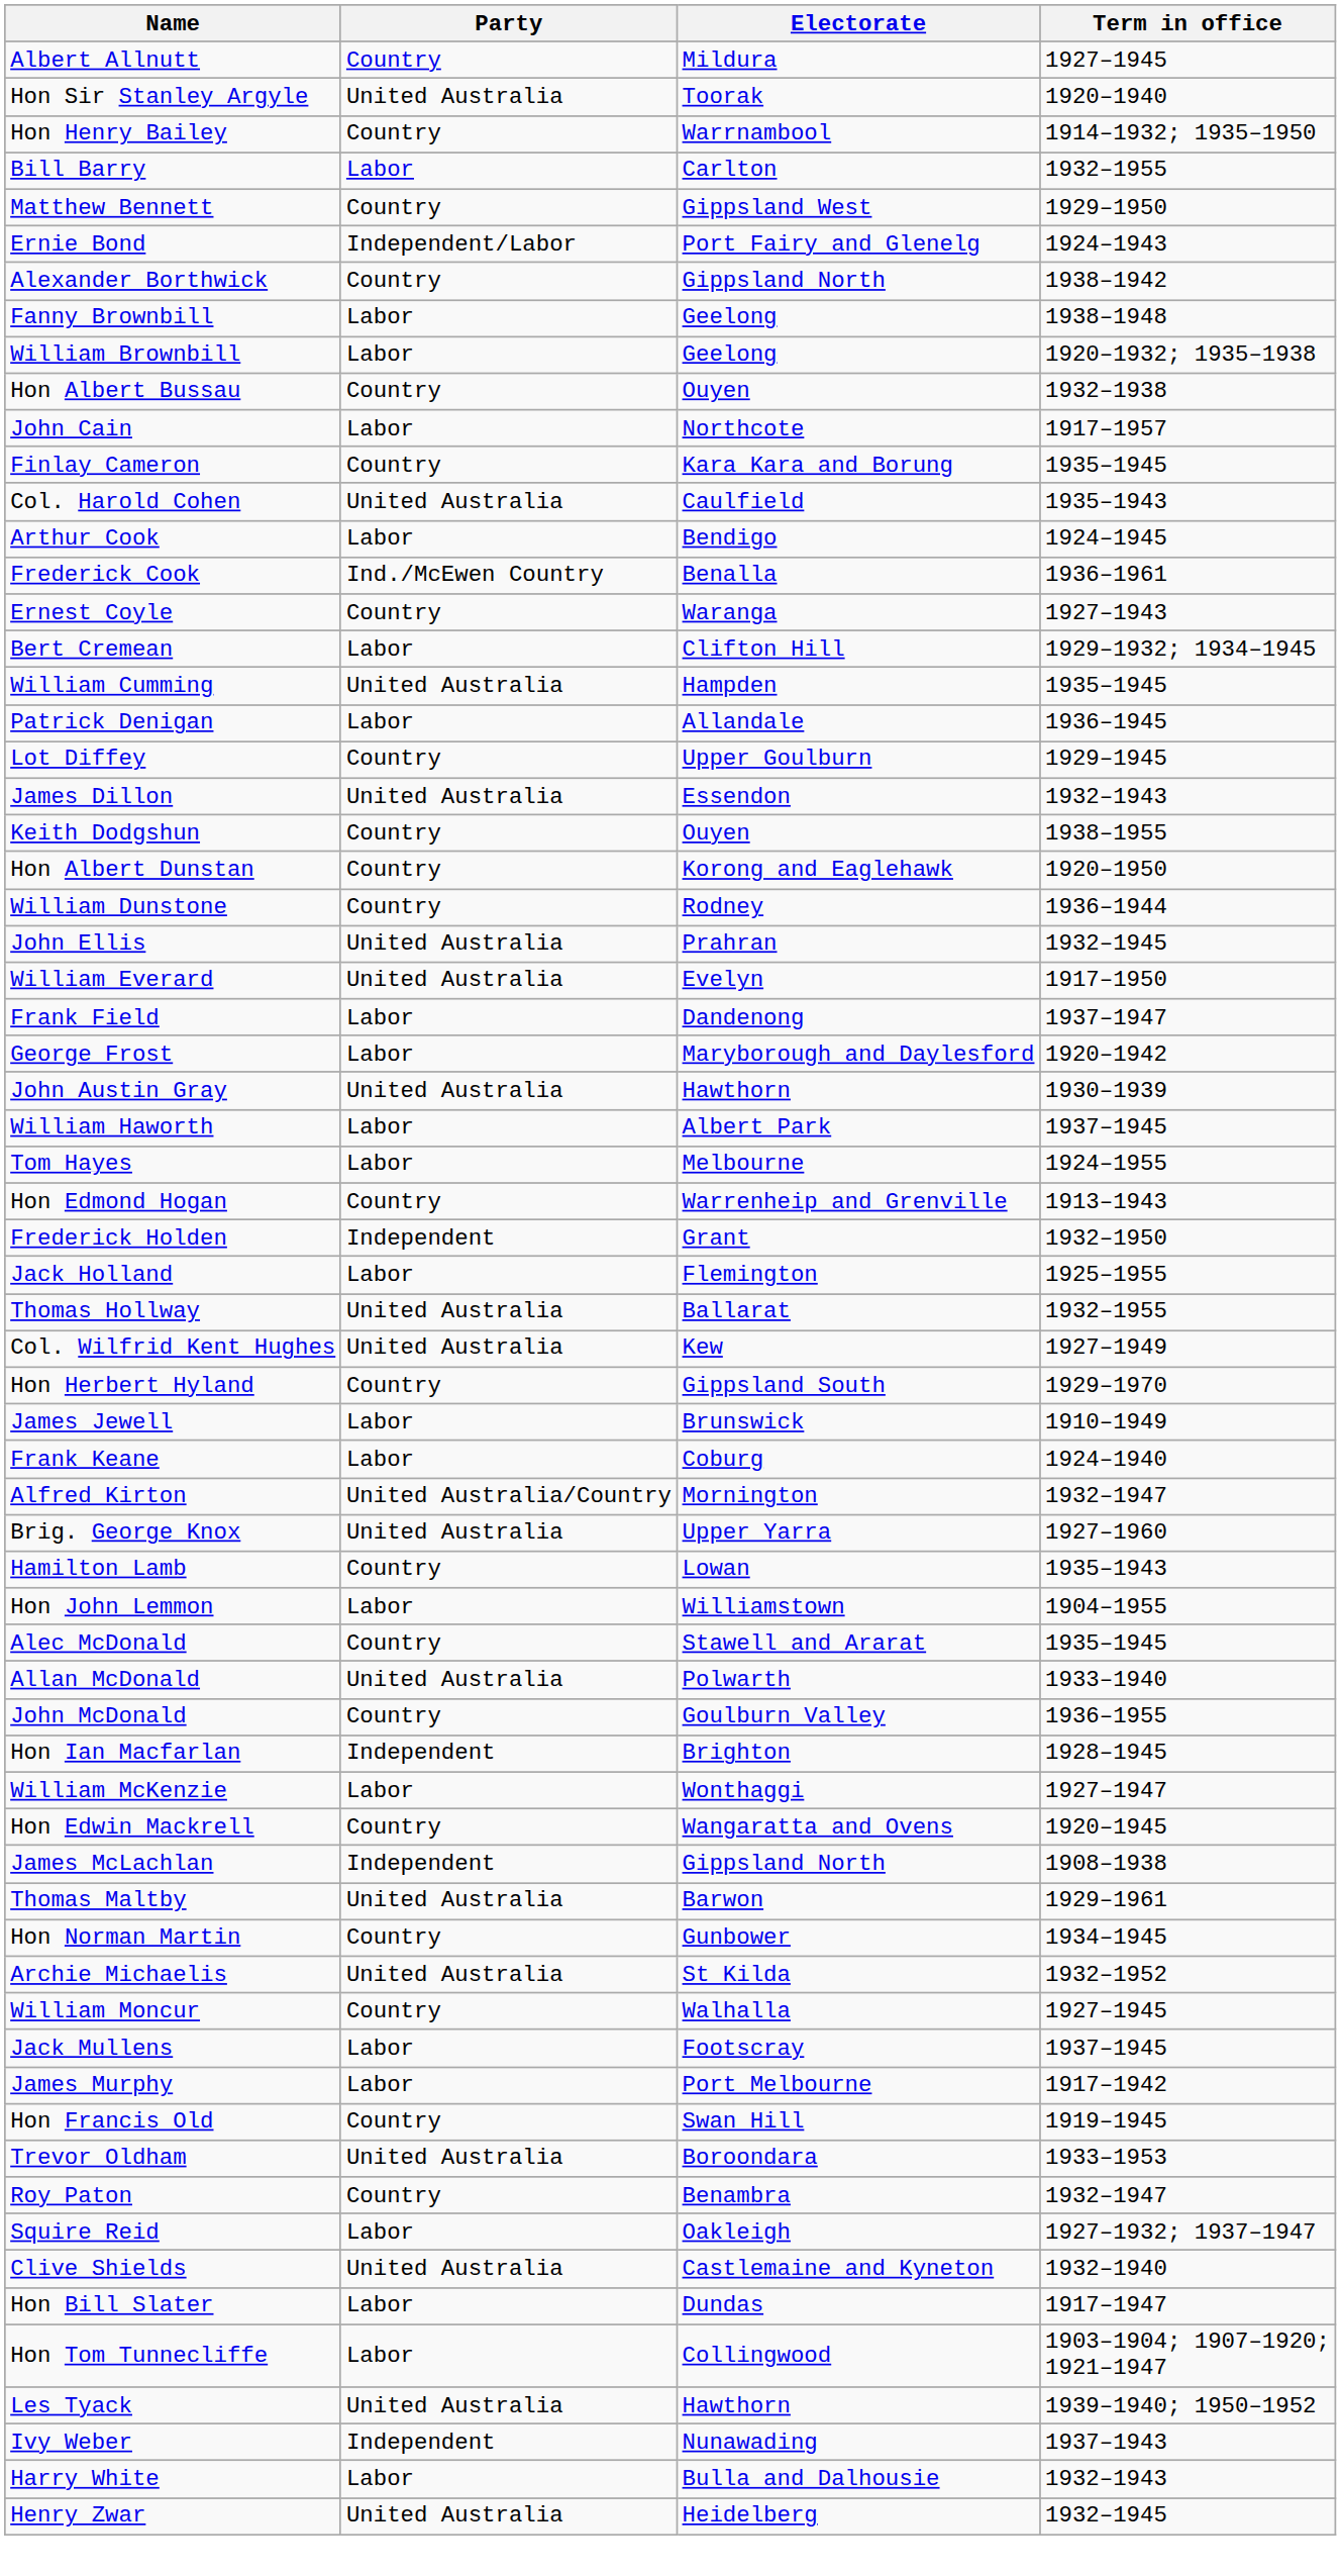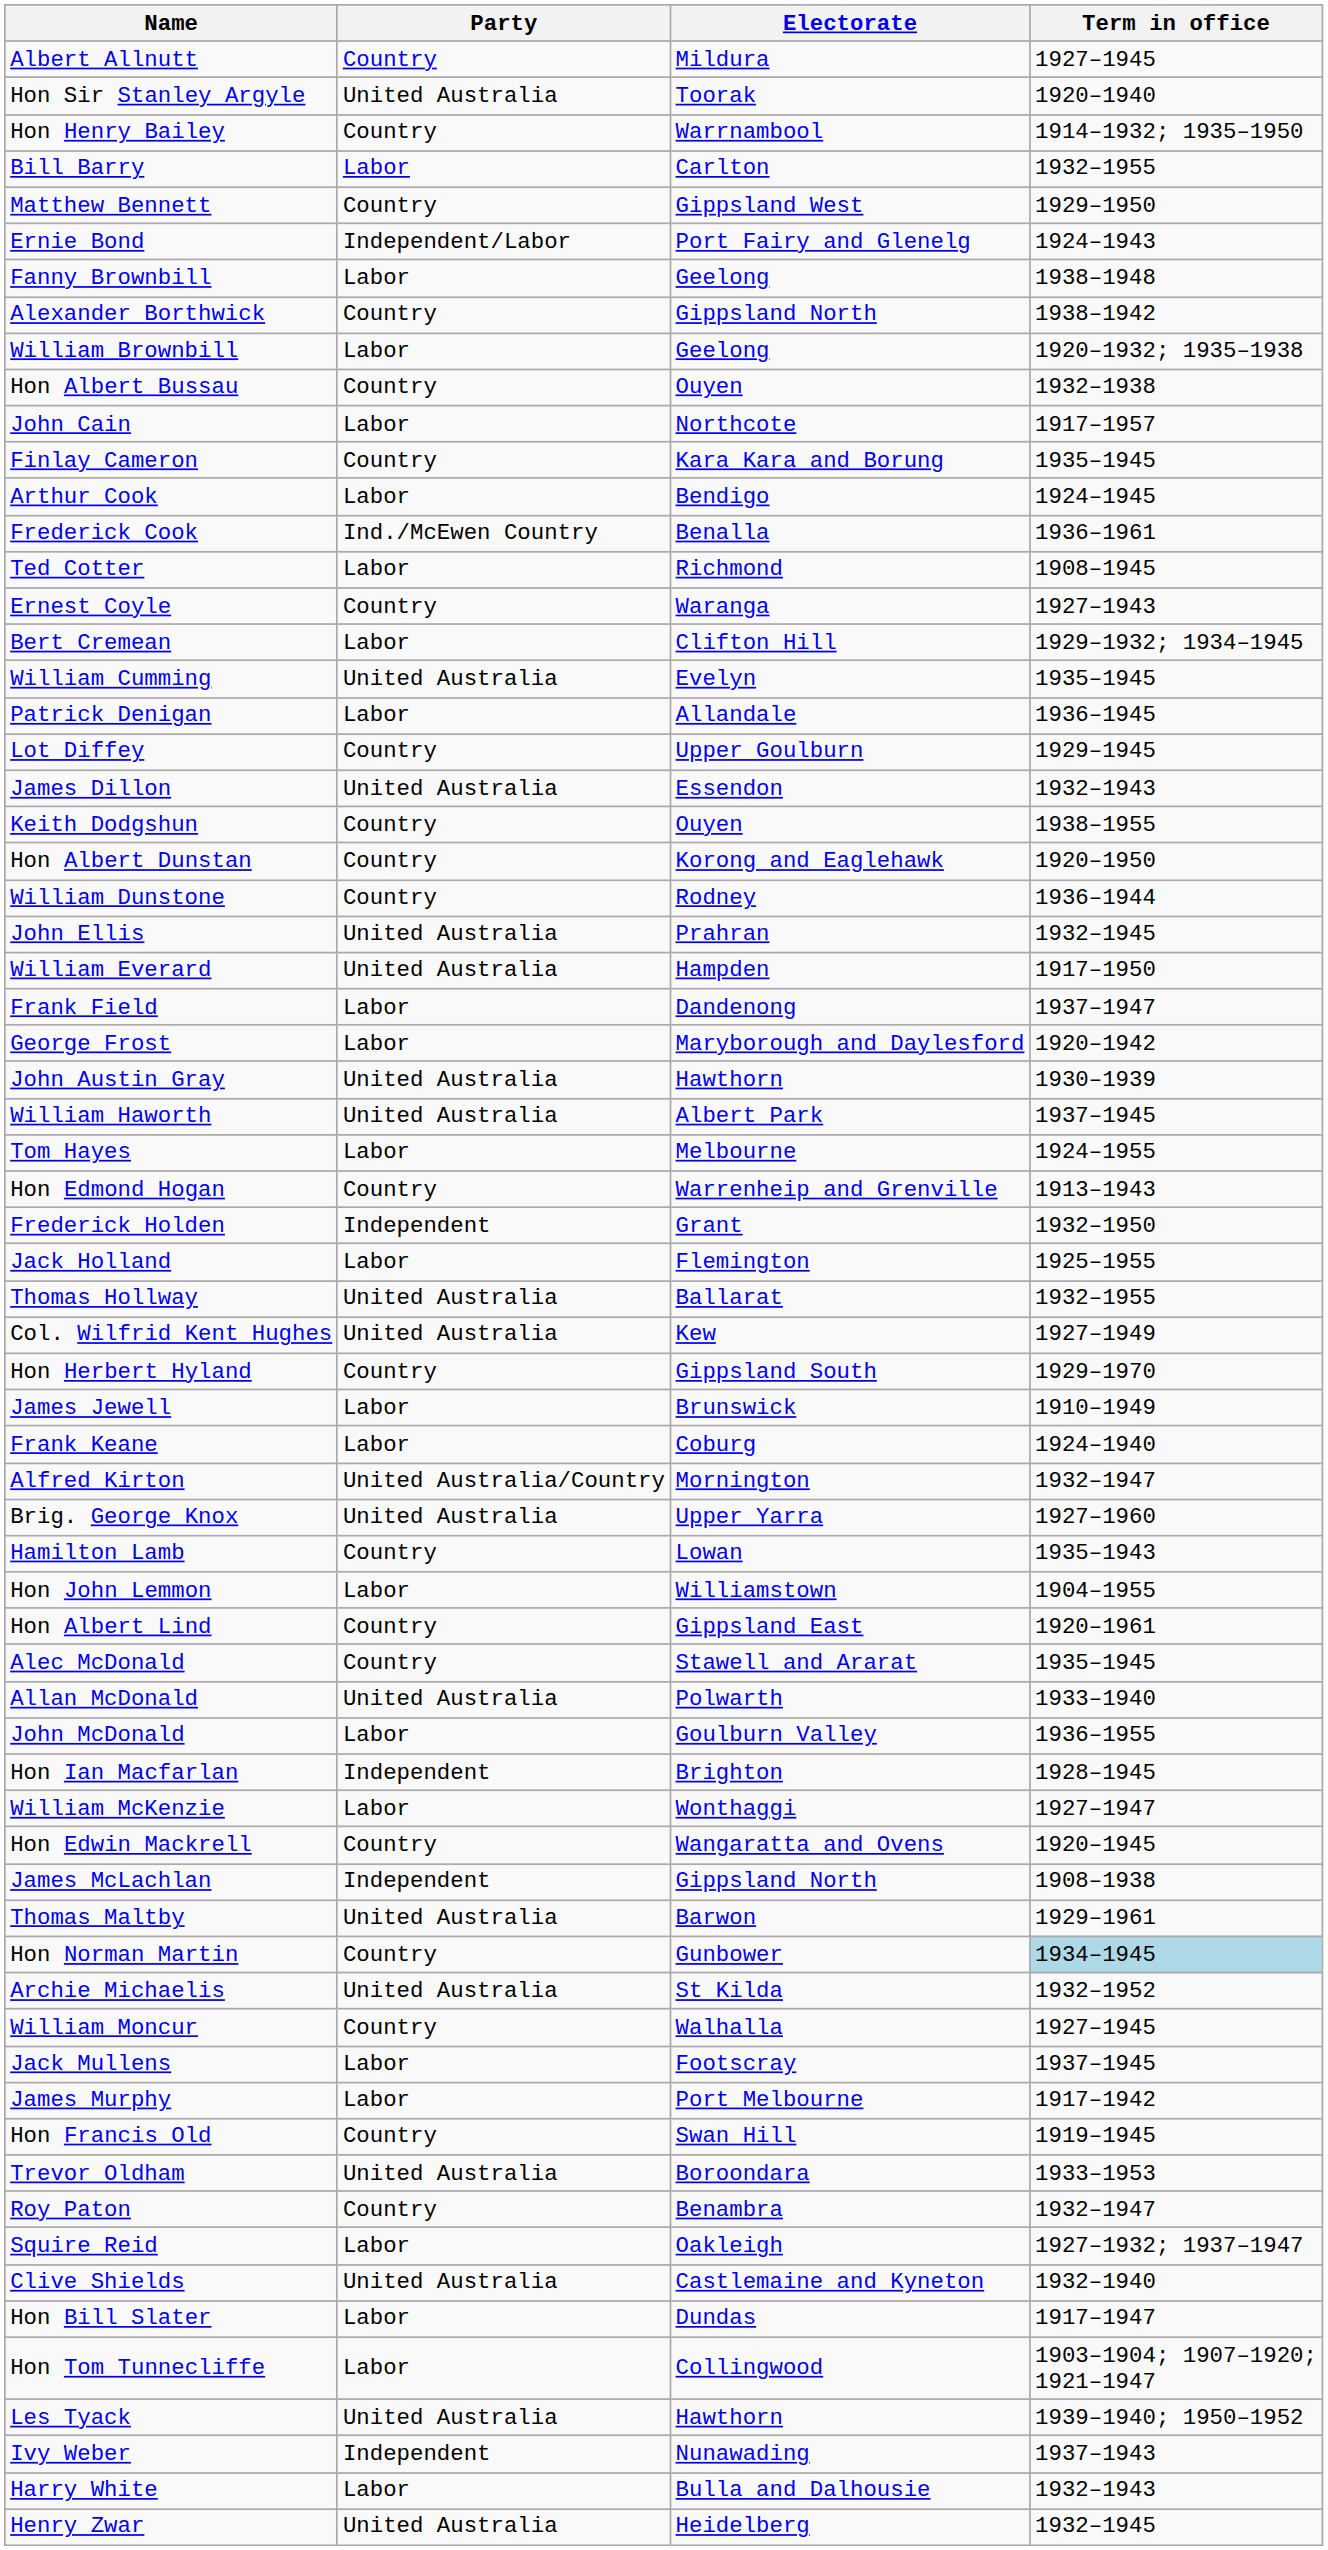rows swapped: Alexander Borthwick <-> Fanny Brownbill
- row: Col. Harold Cohen | United Australia | Caulfield | 1935–1943
+ row: Ted Cotter | Labor | Richmond | 1908–1945
William Cumming | Electorate: Hampden -> Evelyn
William Everard | Electorate: Evelyn -> Hampden
William Haworth | Party: Labor -> United Australia
+ row: Hon Albert Lind | Country | Gippsland East | 1920–1961
John McDonald | Party: Country -> Labor
Hon Norman Martin | Term in office: no background -> lightblue background
